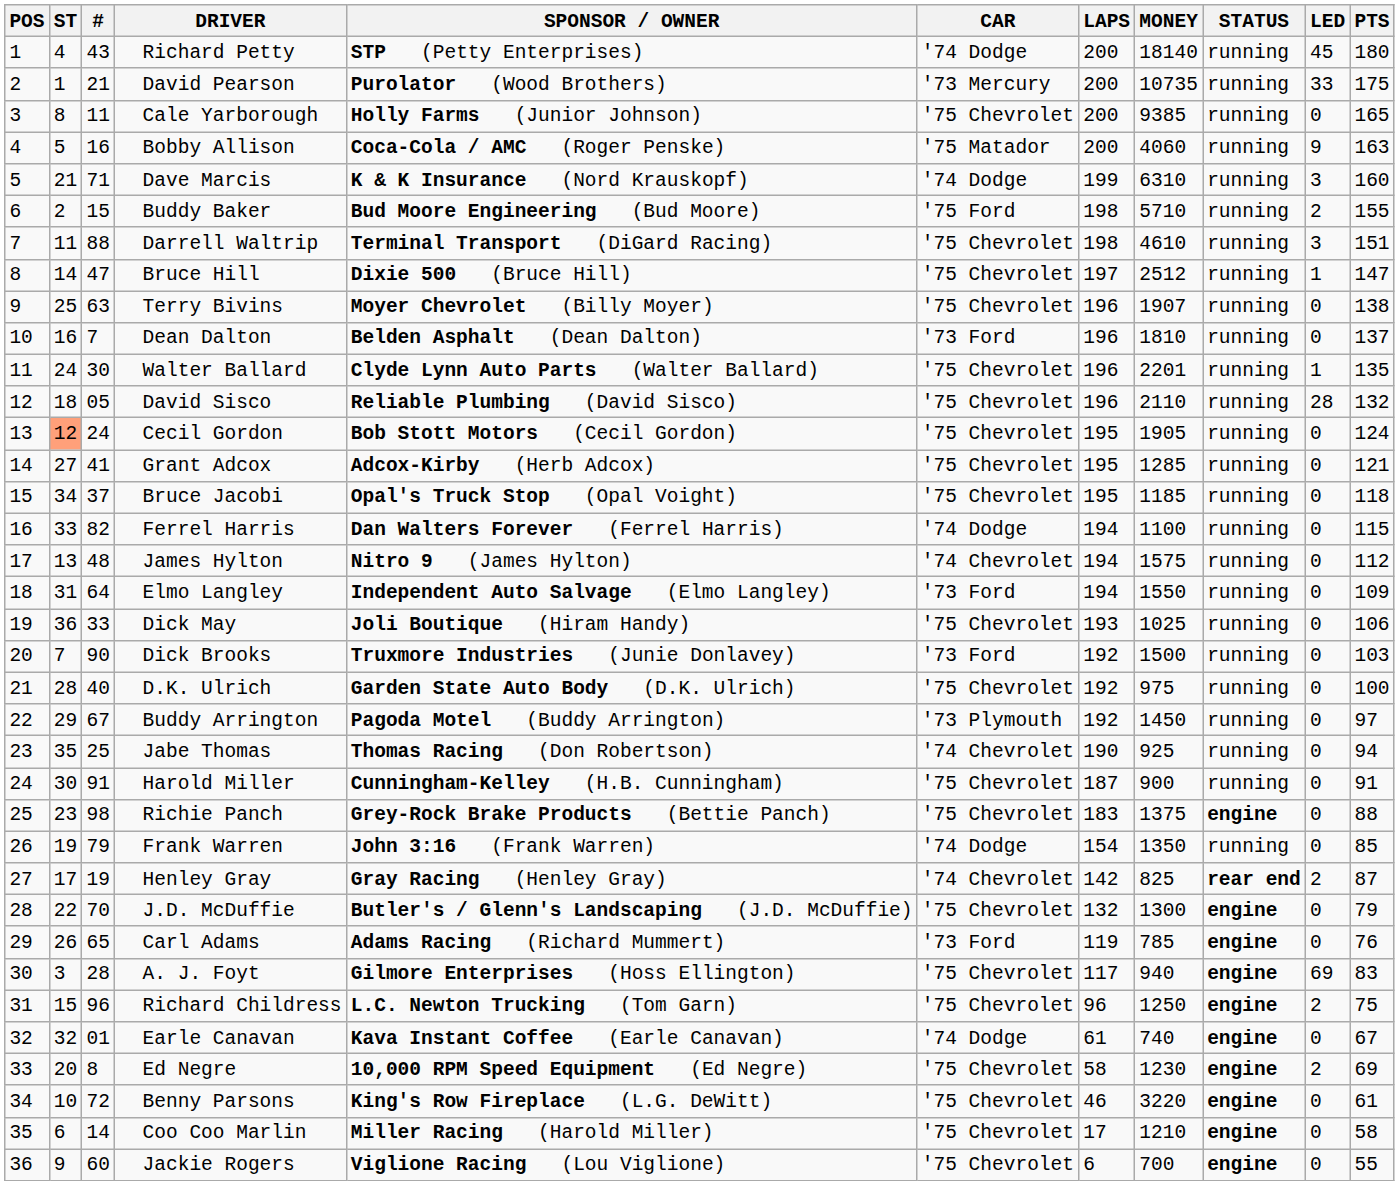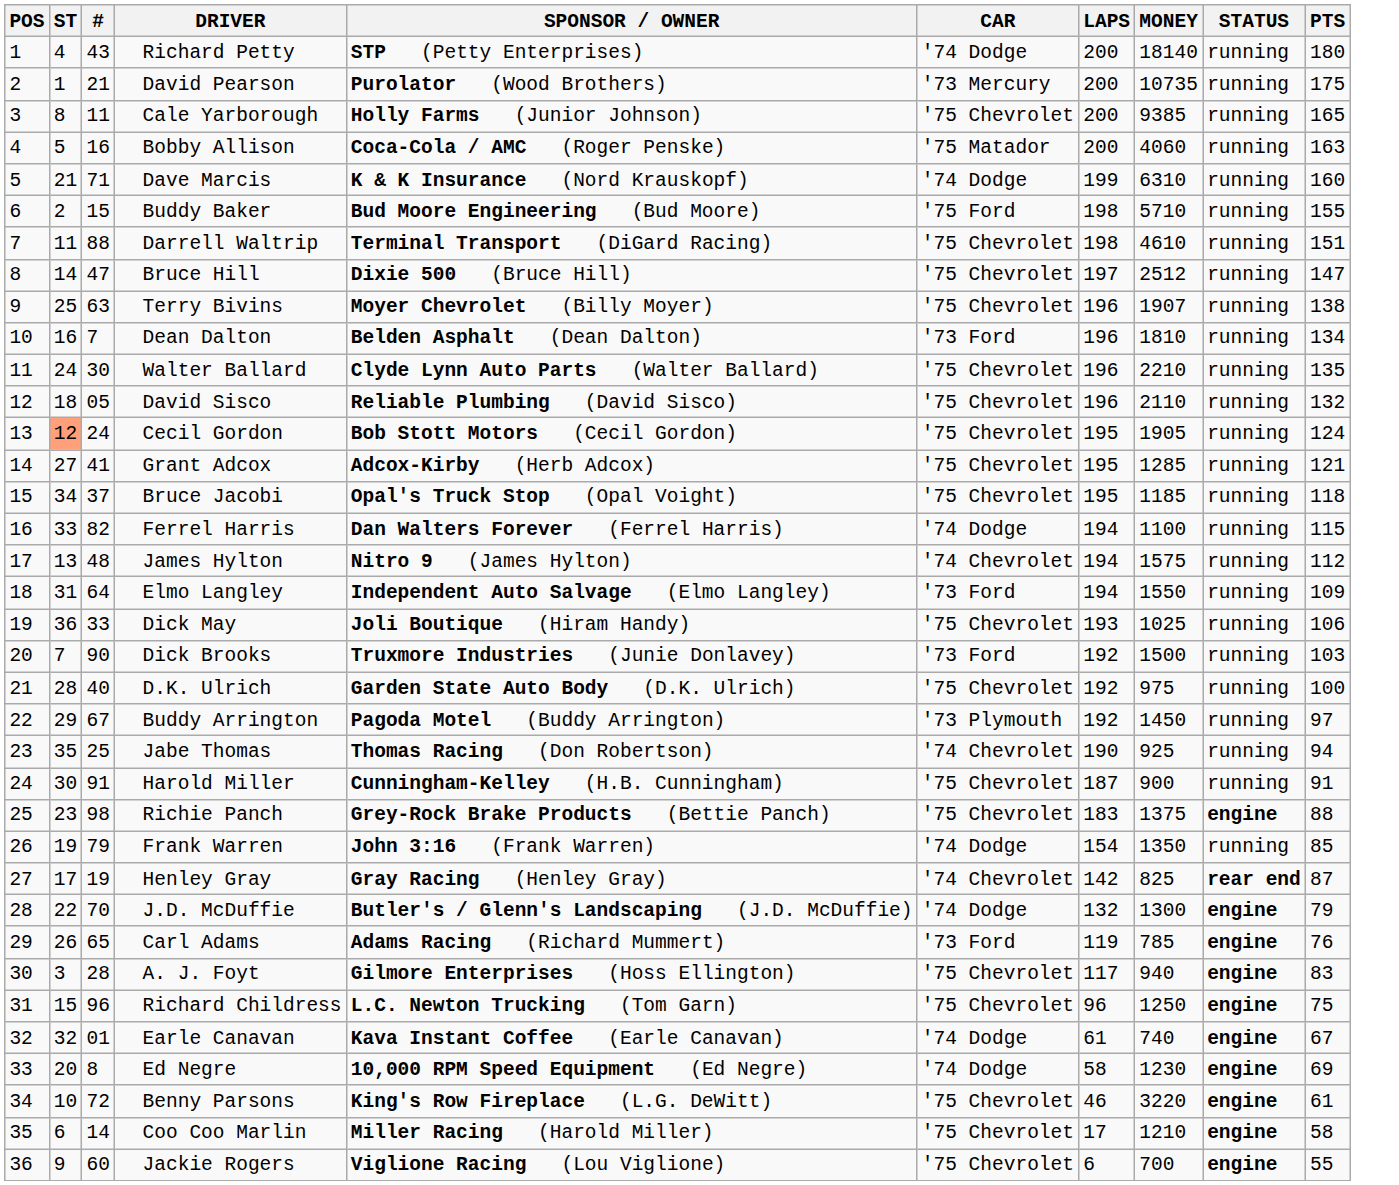- column: LED | 45 | 33 | 0 | 9 | 3 | 2 | 3 | 1 | 0 | 0 | 1 | 28 | 0 | 0 | 0 | 0 | 0 | 0 | 0 | 0 | 0 | 0 | 0 | 0 | 0 | 0 | 2 | 0 | 0 | 69 | 2 | 0 | 2 | 0 | 0 | 0
Dean Dalton | PTS: 137 -> 134
Walter Ballard | MONEY: 2201 -> 2210
J.D. McDuffie | CAR: '75 Chevrolet -> '74 Dodge
Ed Negre | CAR: '75 Chevrolet -> '74 Dodge
